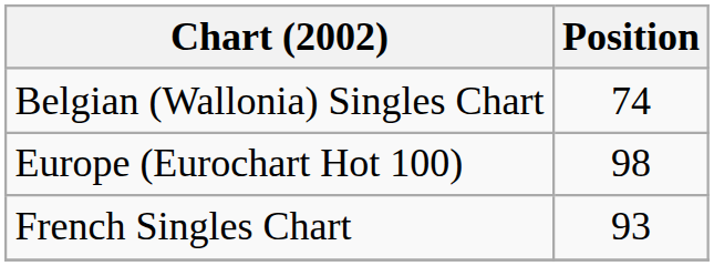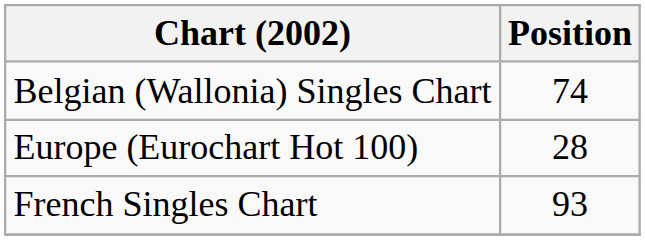Europe (Eurochart Hot 100) | Position: 98 -> 28
